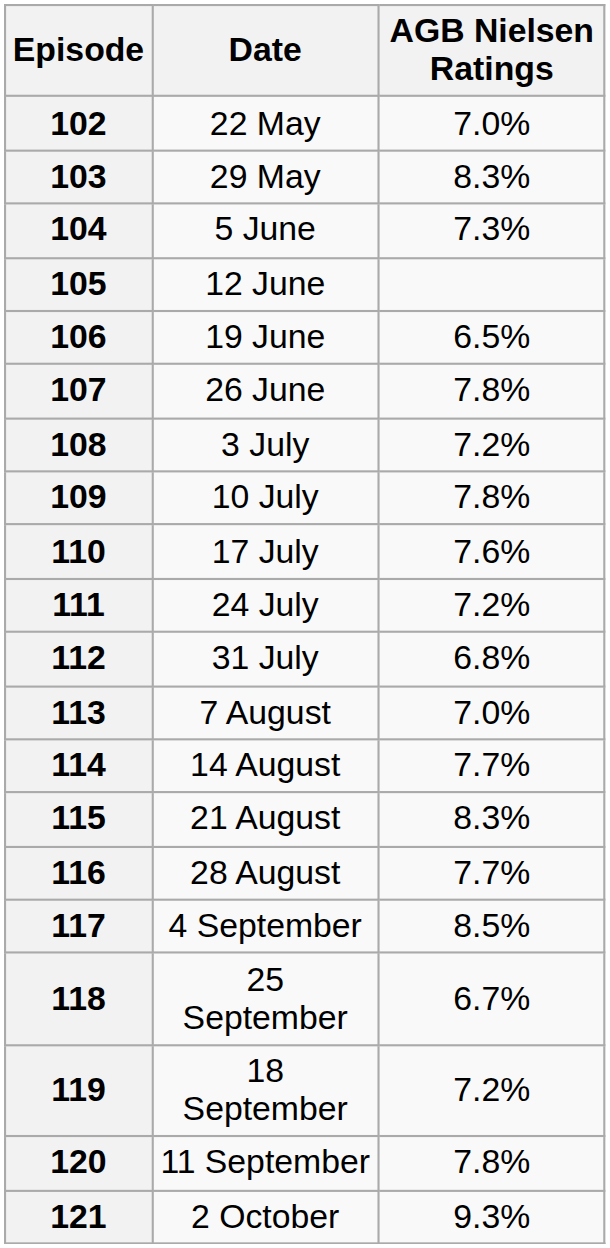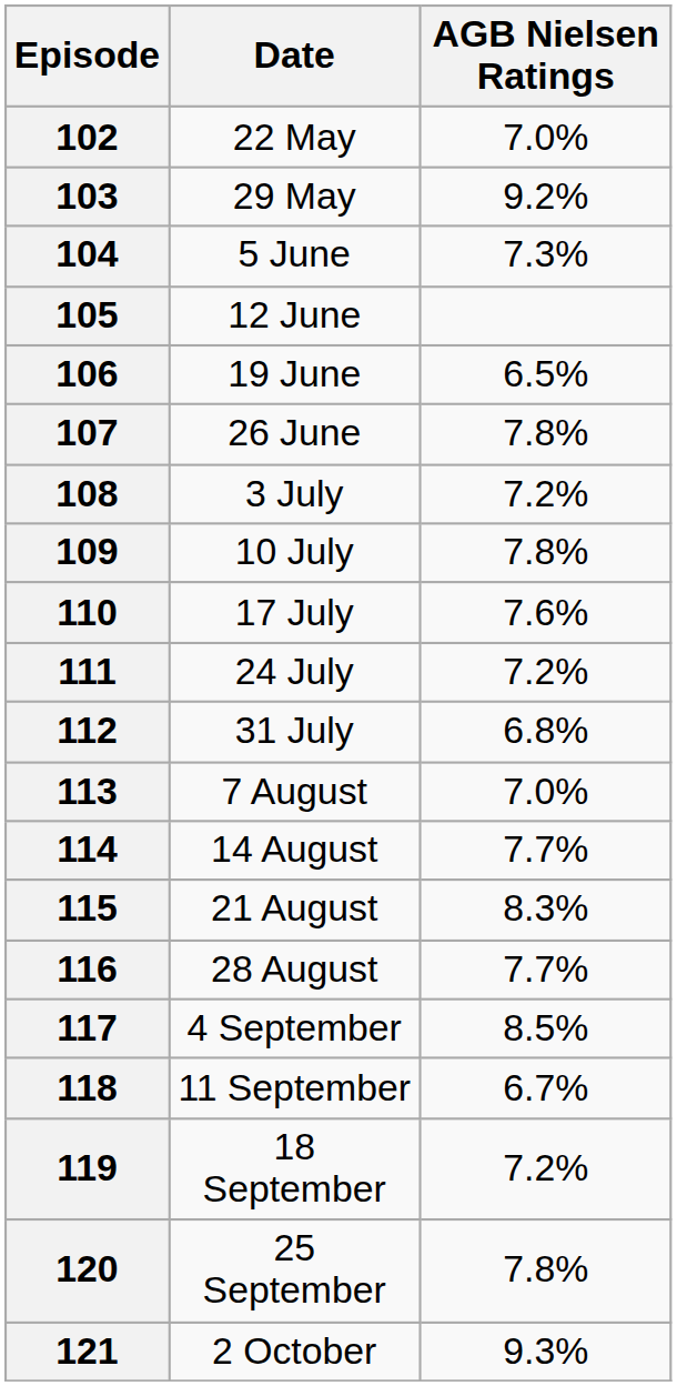103 | AGB Nielsen Ratings: 8.3% -> 9.2%
118 | Date: 25 September -> 11 September
120 | Date: 11 September -> 25 September
